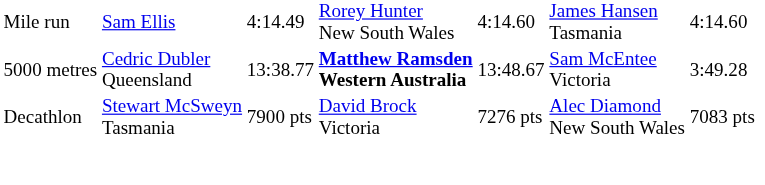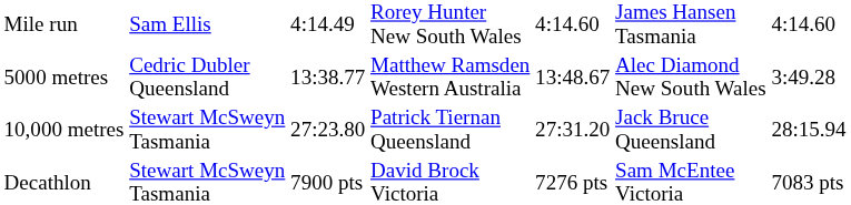5000 metres | column 4: bold -> normal
5000 metres | column 6: Sam McEntee Victoria -> Alec Diamond New South Wales
+ row: 10,000 metres | Stewart McSweyn Tasmania | 27:23.80 | Patrick Tiernan Queensland | 27:31.20 | Jack Bruce Queensland | 28:15.94
Decathlon | column 6: Alec Diamond New South Wales -> Sam McEntee Victoria
